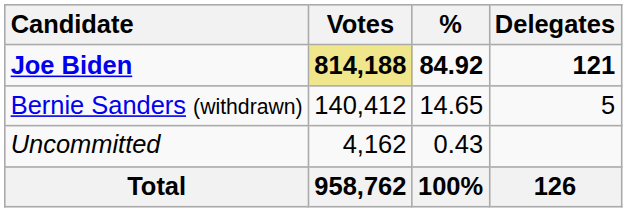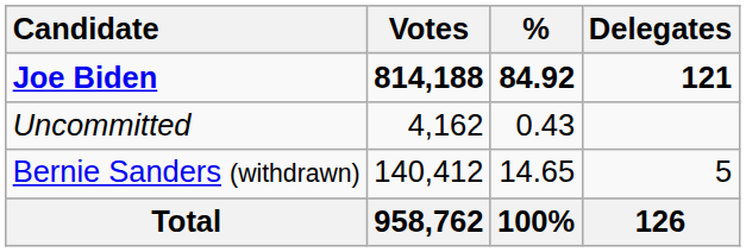Joe Biden | Votes: khaki background -> no background
rows swapped: Bernie Sanders (withdrawn) <-> Uncommitted
